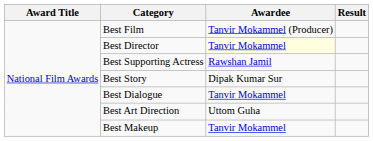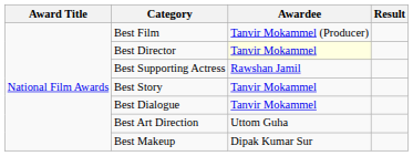Best Story | Awardee: Dipak Kumar Sur -> Tanvir Mokammel
Best Makeup | Awardee: Tanvir Mokammel -> Dipak Kumar Sur
